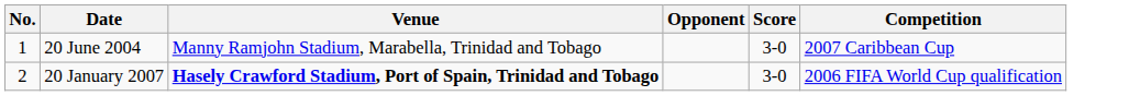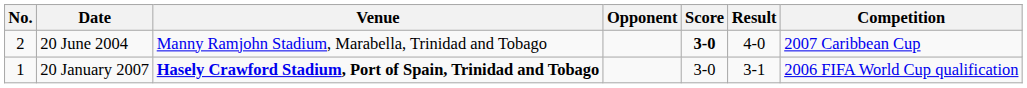+ column: Result | 4-0 | 3-1
20 June 2004 | No.: 1 -> 2
20 June 2004 | Score: normal -> bold
20 January 2007 | No.: 2 -> 1
